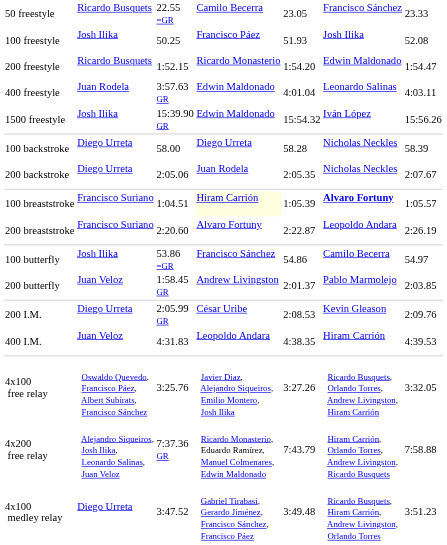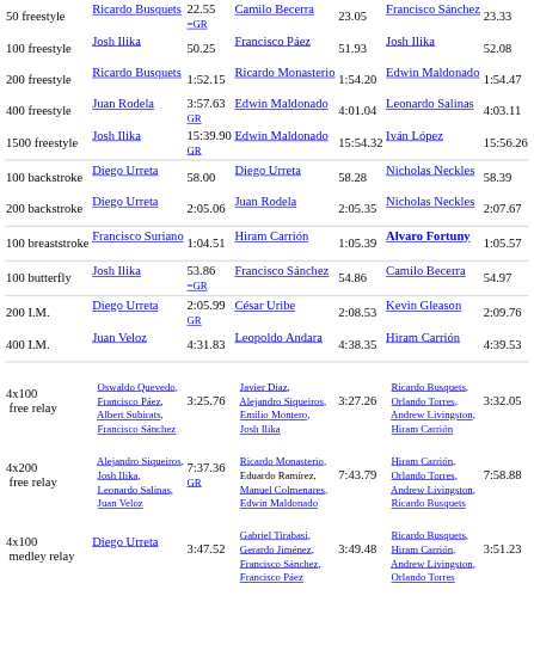100 breaststroke | column 4: lightyellow background -> no background
- row: 200 breaststroke | Francisco Suriano | 2:20.60 | Alvaro Fortuny | 2:22.87 | Leopoldo Andara | 2:26.19
- row: 200 butterfly | Juan Veloz | 1:58.45 GR | Andrew Livingston | 2:01.37 | Pablo Marmolejo | 2:03.85
